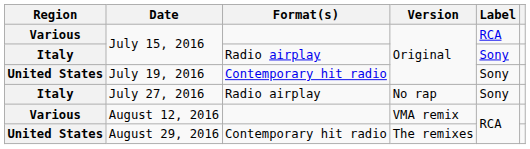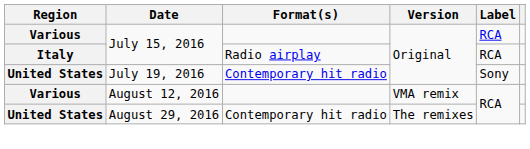Italy / July 15, 2016 | Label: Sony -> RCA
- row: Italy | July 27, 2016 | Radio airplay | No rap | Sony
